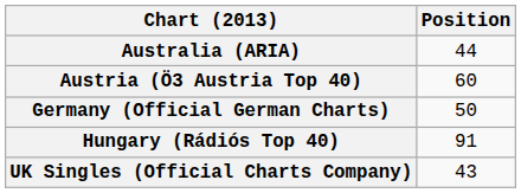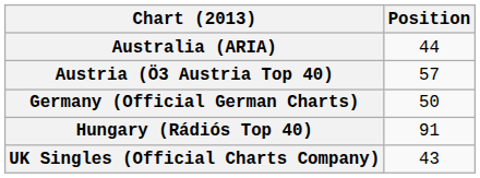Austria (Ö3 Austria Top 40) | Position: 60 -> 57
